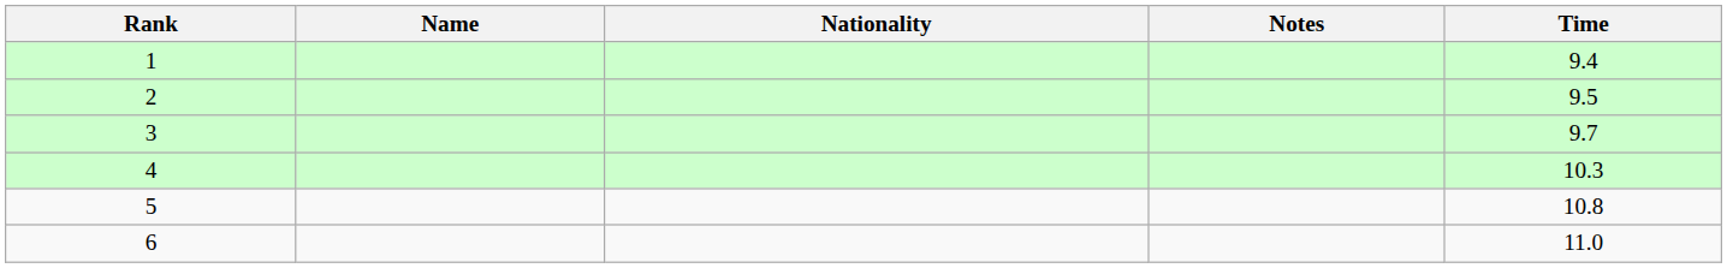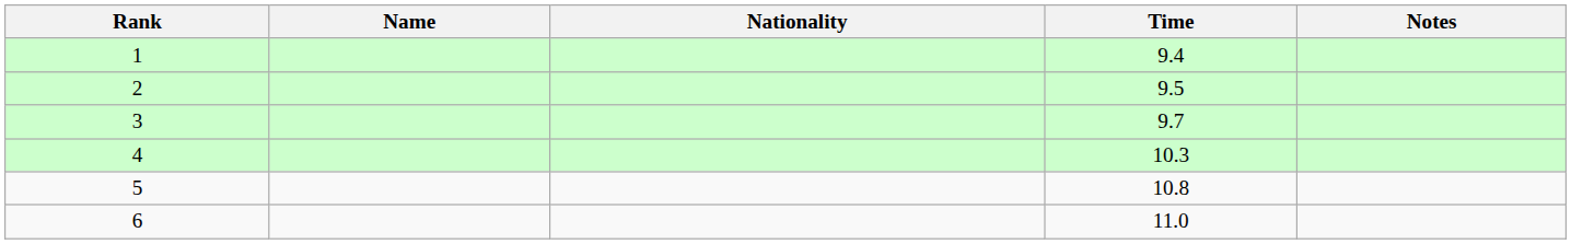columns swapped: Time <-> Notes
